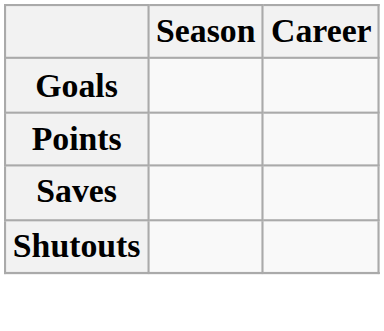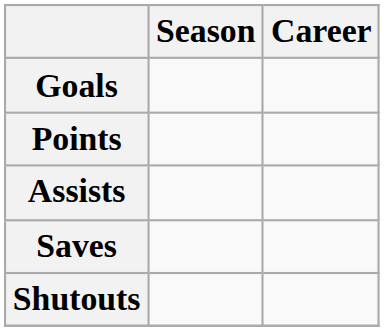+ row: Assists
